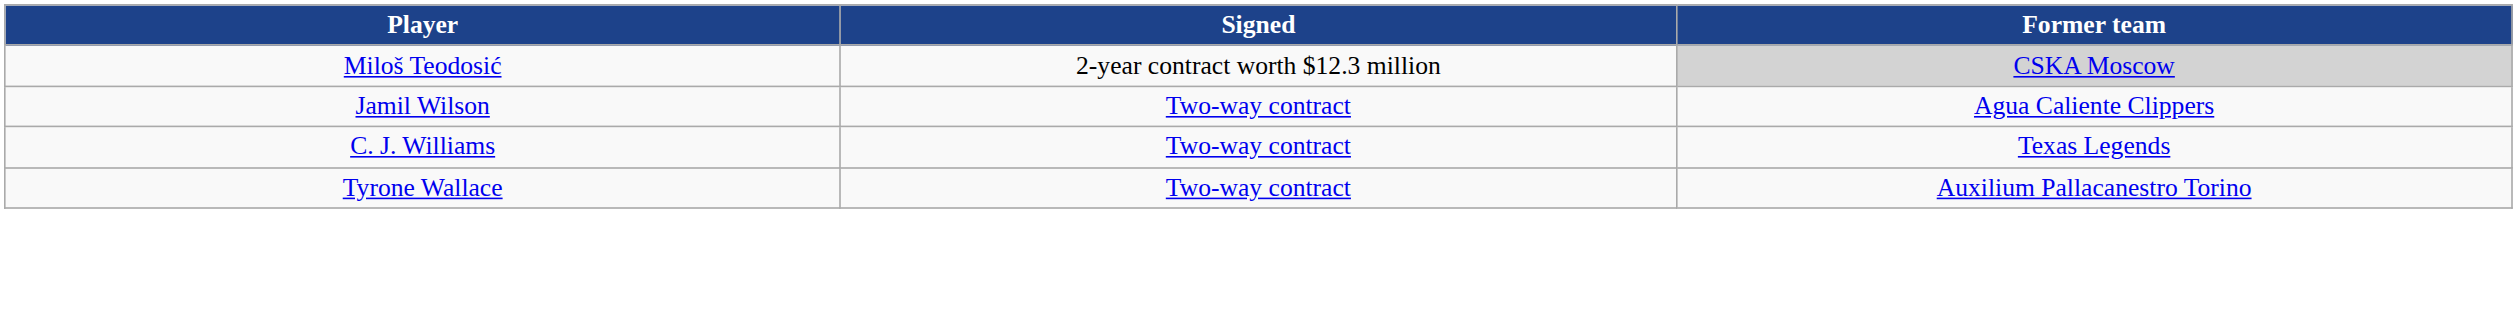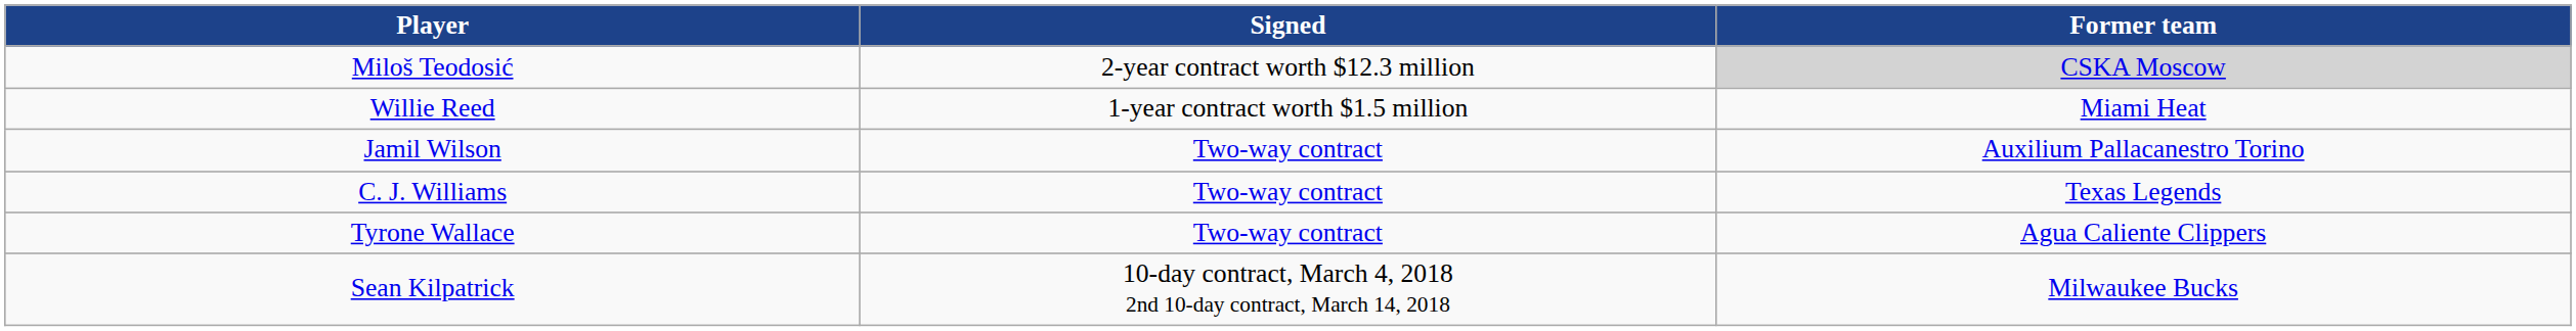+ row: Willie Reed | 1-year contract worth $1.5 million | Miami Heat
Jamil Wilson | Former team: Agua Caliente Clippers -> Auxilium Pallacanestro Torino
Tyrone Wallace | Former team: Auxilium Pallacanestro Torino -> Agua Caliente Clippers
+ row: Sean Kilpatrick | 10-day contract, March 4, 2018 2nd 10-day contract, March 14, 2018 | Milwaukee Bucks
